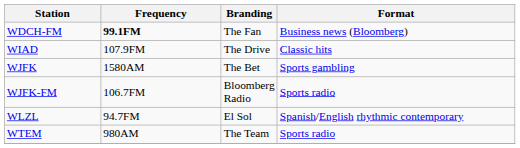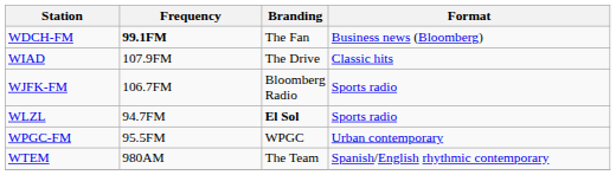- row: WJFK | 1580AM | The Bet | Sports gambling
WLZL | Branding: normal -> bold
WLZL | Format: Spanish/English rhythmic contemporary -> Sports radio
+ row: WPGC-FM | 95.5FM | WPGC | Urban contemporary
WTEM | Format: Sports radio -> Spanish/English rhythmic contemporary
